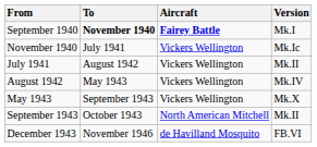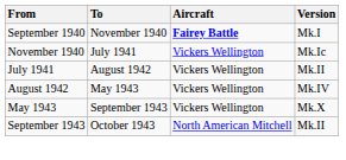September 1940 | To: bold -> normal
- row: December 1943 | November 1946 | de Havilland Mosquito | FB.VI
